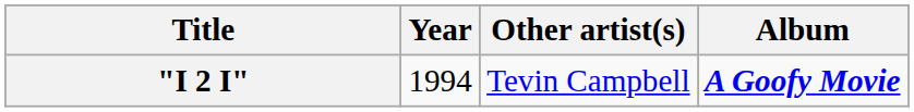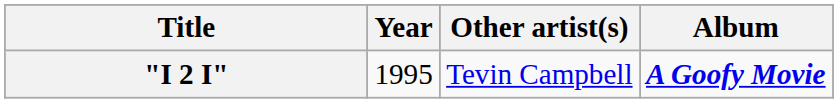"I 2 I" | Year: 1994 -> 1995
